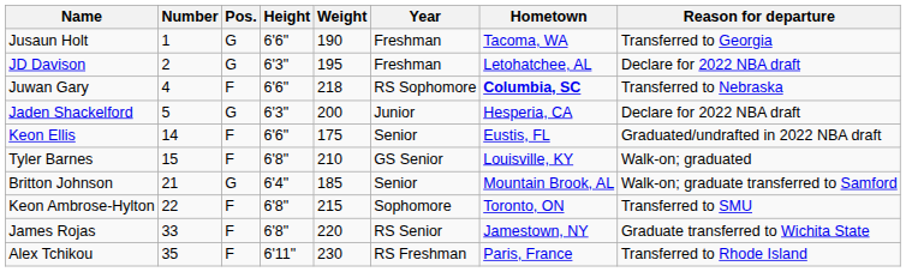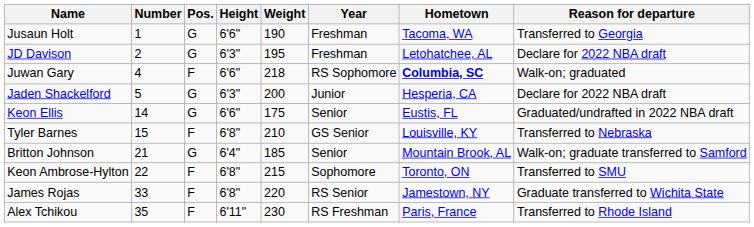Juwan Gary | Reason for departure: Transferred to Nebraska -> Walk-on; graduated
Keon Ellis | Pos.: F -> G
Tyler Barnes | Reason for departure: Walk-on; graduated -> Transferred to Nebraska
